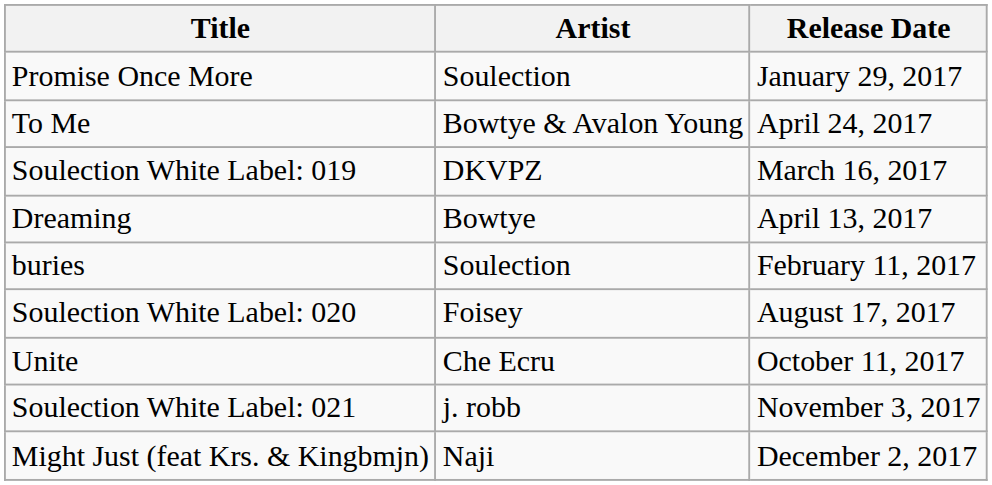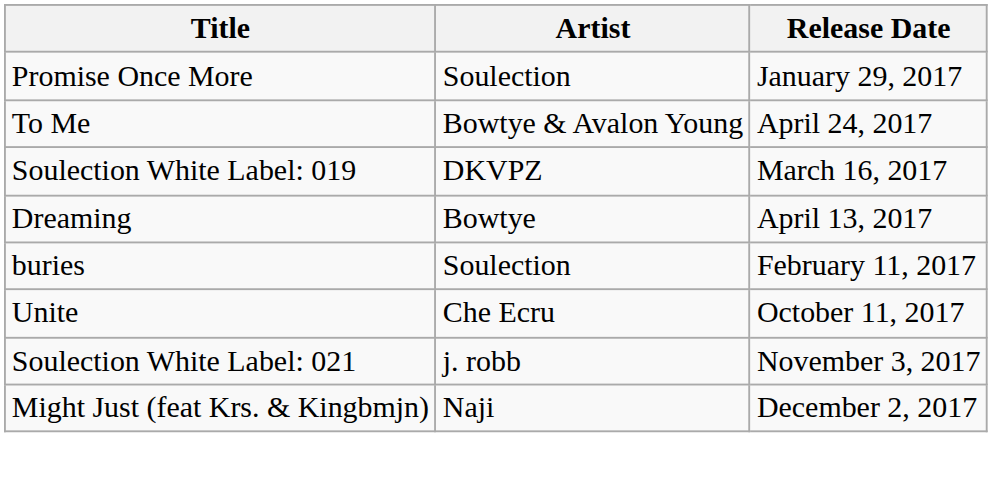- row: Soulection White Label: 020 | Foisey | August 17, 2017
